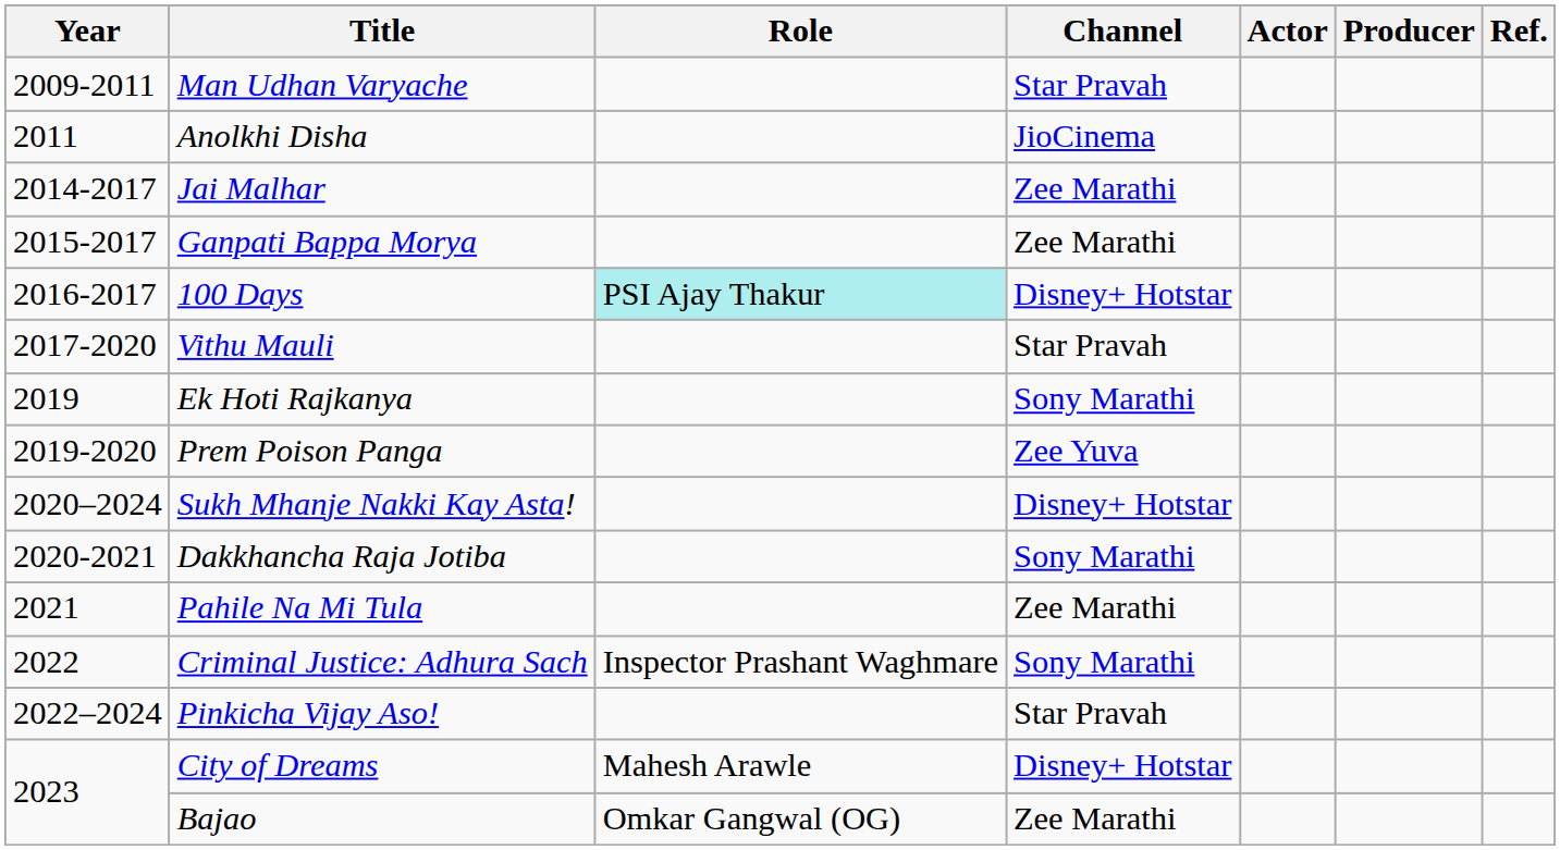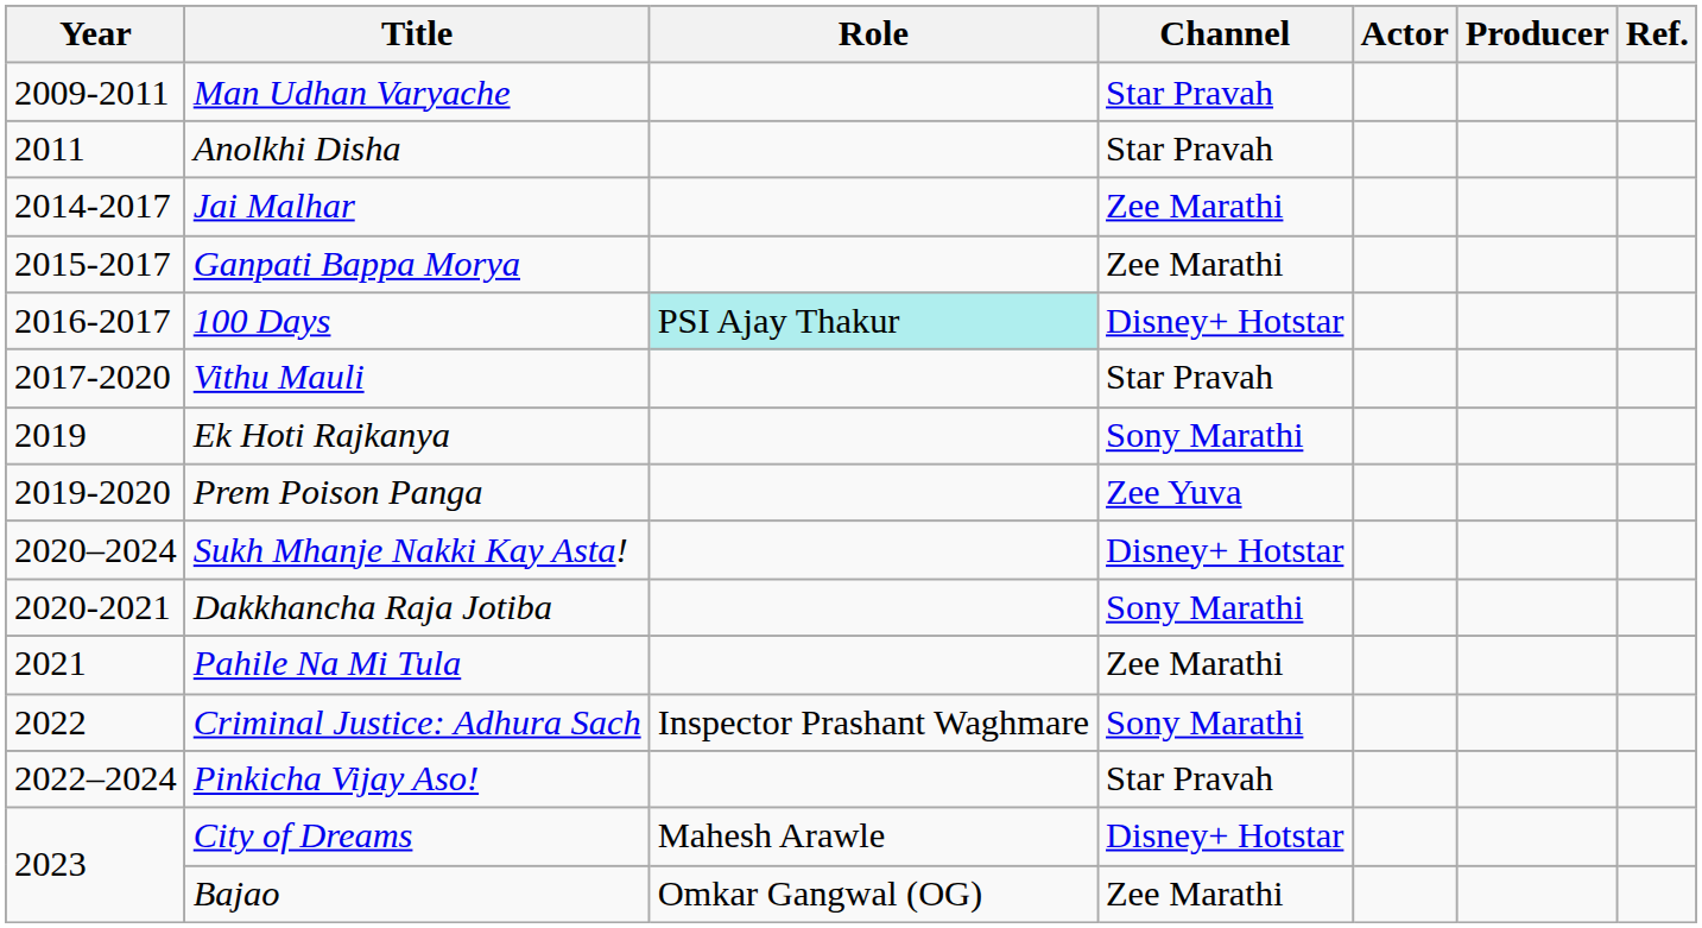Anolkhi Disha | Channel: JioCinema -> Star Pravah
